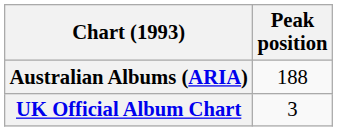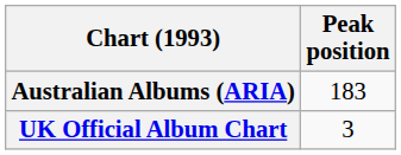Australian Albums (ARIA) | Peak position: 188 -> 183
